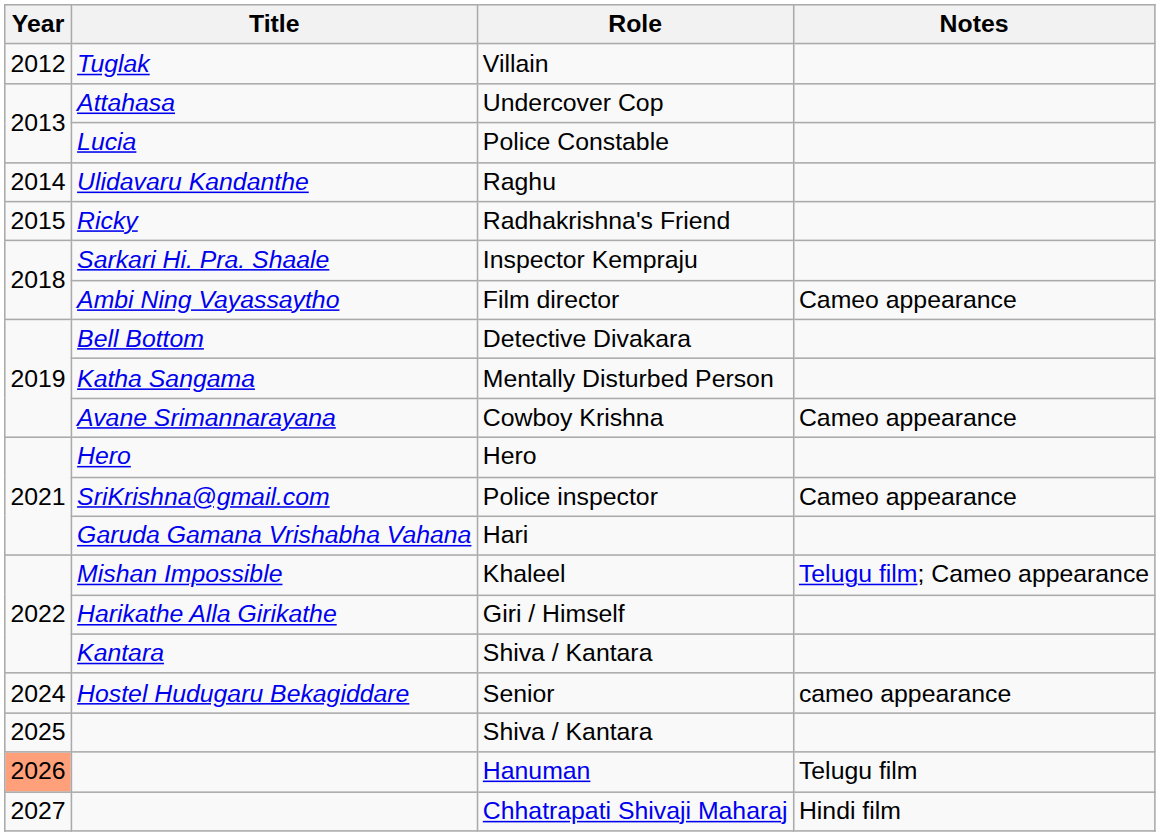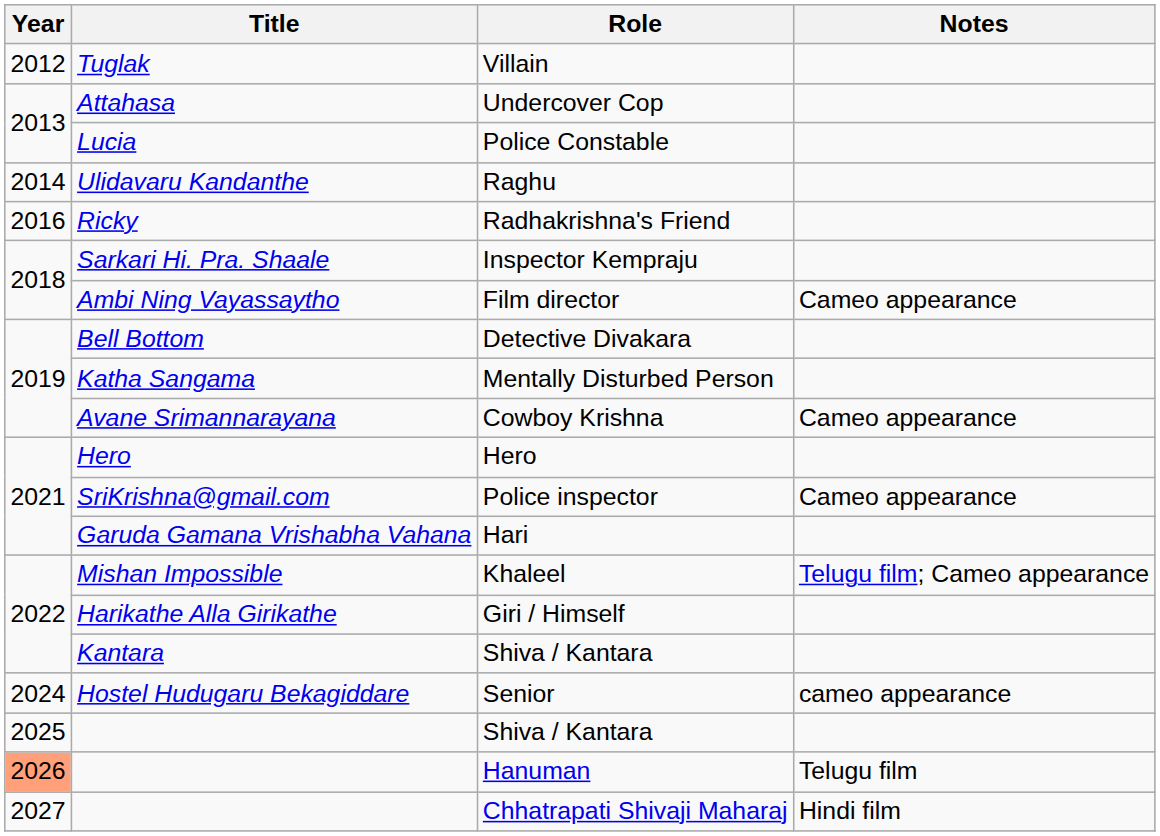Radhakrishna's Friend | Year: 2015 -> 2016
